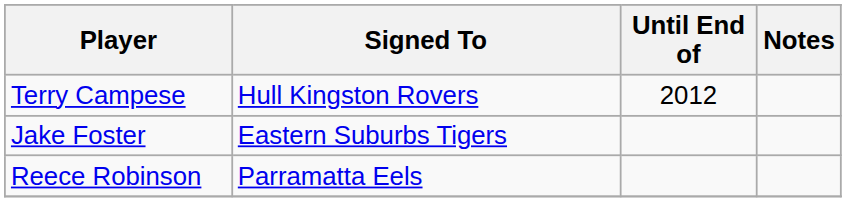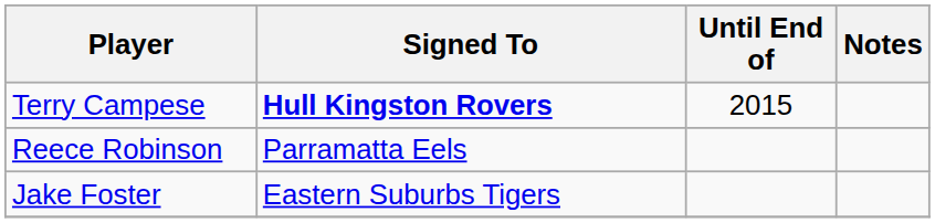Terry Campese | Signed To: normal -> bold
Terry Campese | Until End of: 2012 -> 2015
rows swapped: Jake Foster <-> Reece Robinson
